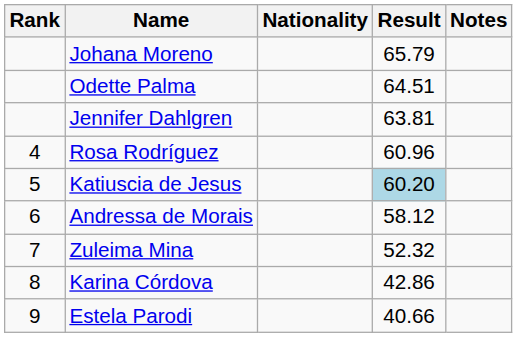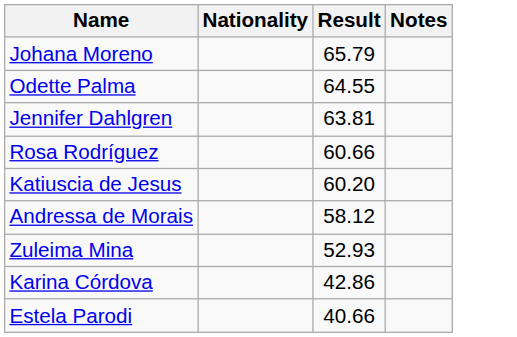- column: Rank | 4 | 5 | 6 | 7 | 8 | 9
Odette Palma | Result: 64.51 -> 64.55
Rosa Rodríguez | Result: 60.96 -> 60.66
Katiuscia de Jesus | Result: lightblue background -> no background
Zuleima Mina | Result: 52.32 -> 52.93
